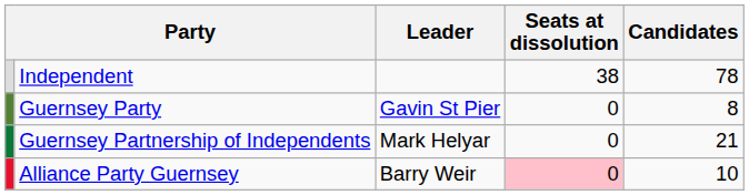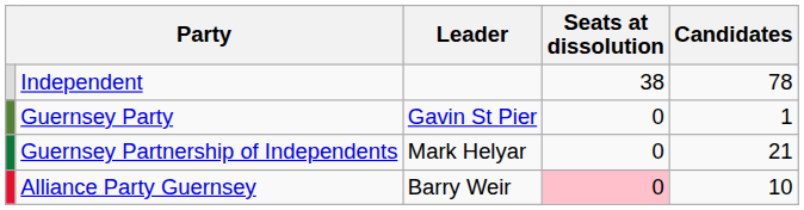Guernsey Party | Candidates: 8 -> 1
